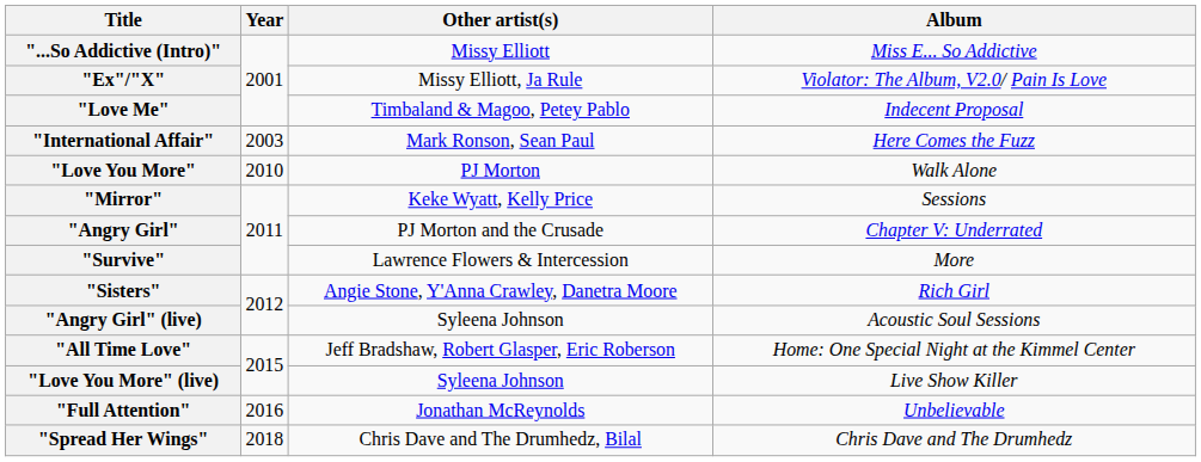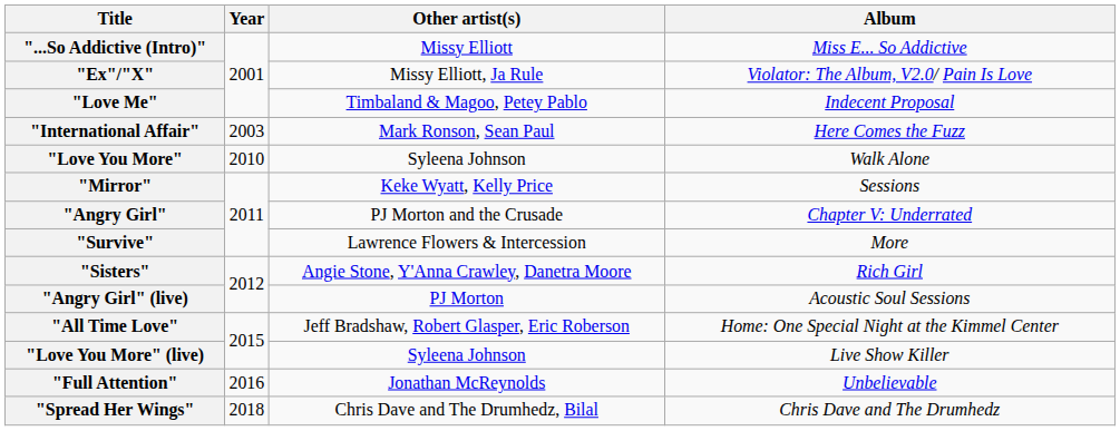"Love You More" | Other artist(s): PJ Morton -> Syleena Johnson
"Angry Girl" (live) | Other artist(s): Syleena Johnson -> PJ Morton
